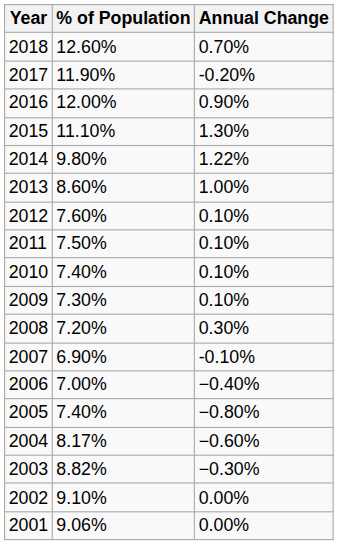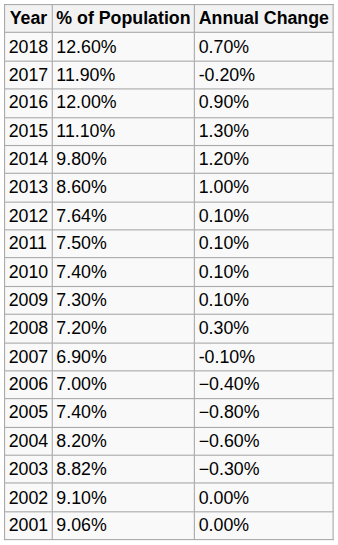2014 | Annual Change: 1.22% -> 1.20%
2012 | % of Population: 7.60% -> 7.64%
2004 | % of Population: 8.17% -> 8.20%
